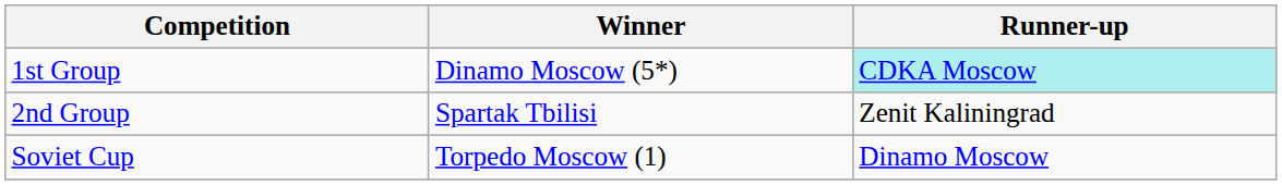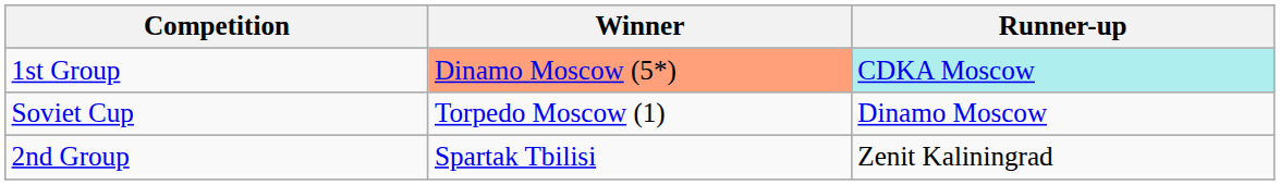1st Group | Winner: no background -> lightsalmon background
rows swapped: 2nd Group <-> Soviet Cup
